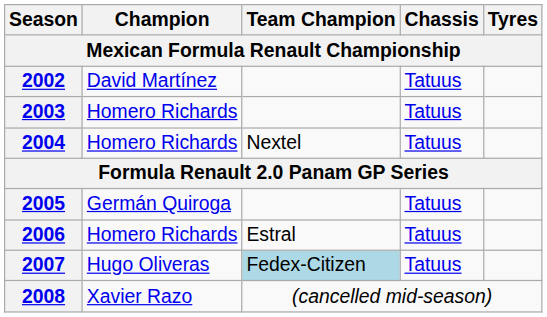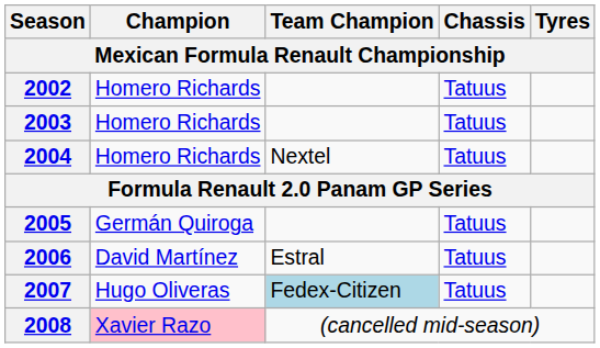2002 | Champion: David Martínez -> Homero Richards
2006 | Champion: Homero Richards -> David Martínez
2008 | Champion: no background -> pink background
